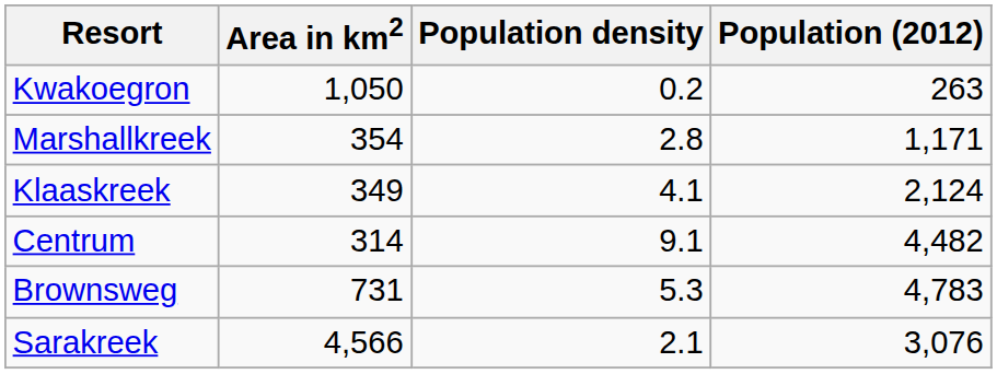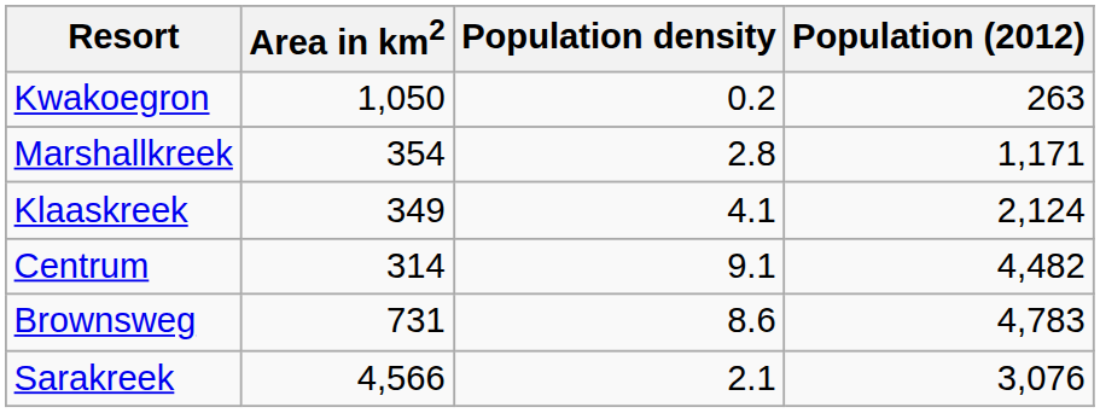Brownsweg | Population density: 5.3 -> 8.6
